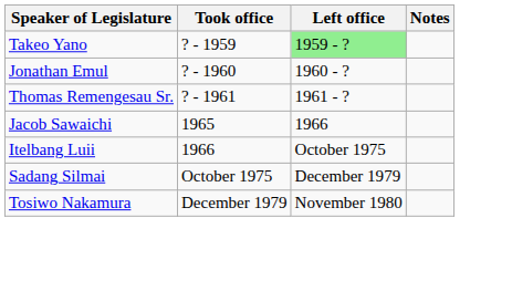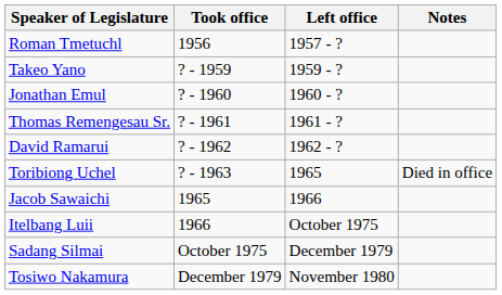+ row: Roman Tmetuchl | 1956 | 1957 - ?
Takeo Yano | Left office: lightgreen background -> no background
+ row: David Ramarui | ? - 1962 | 1962 - ?
+ row: Toribiong Uchel | ? - 1963 | 1965 | Died in office
